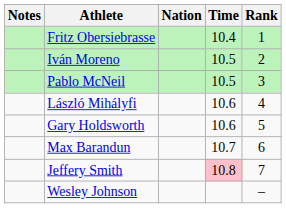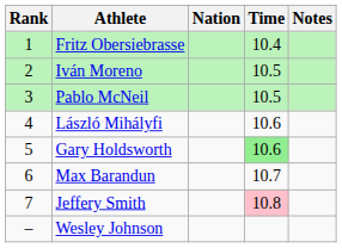columns swapped: Rank <-> Notes
Gary Holdsworth | Time: no background -> lightgreen background
